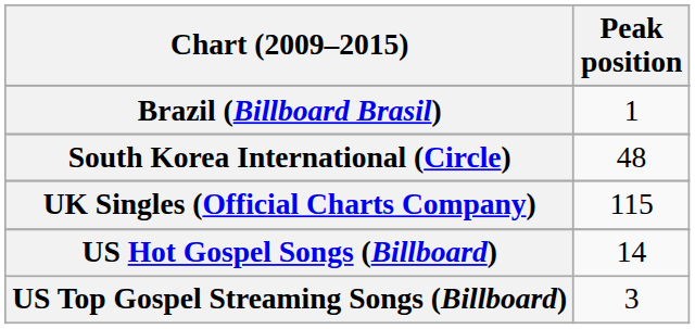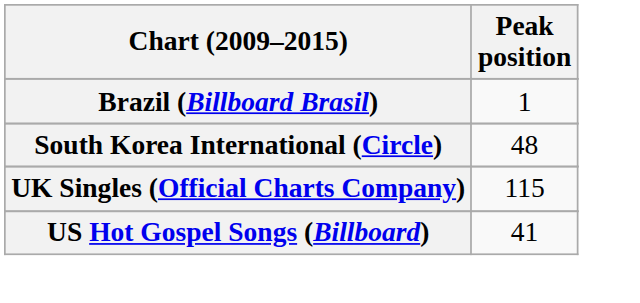US Hot Gospel Songs (Billboard) | Peak position: 14 -> 41
- row: US Top Gospel Streaming Songs (Billboard) | 3
